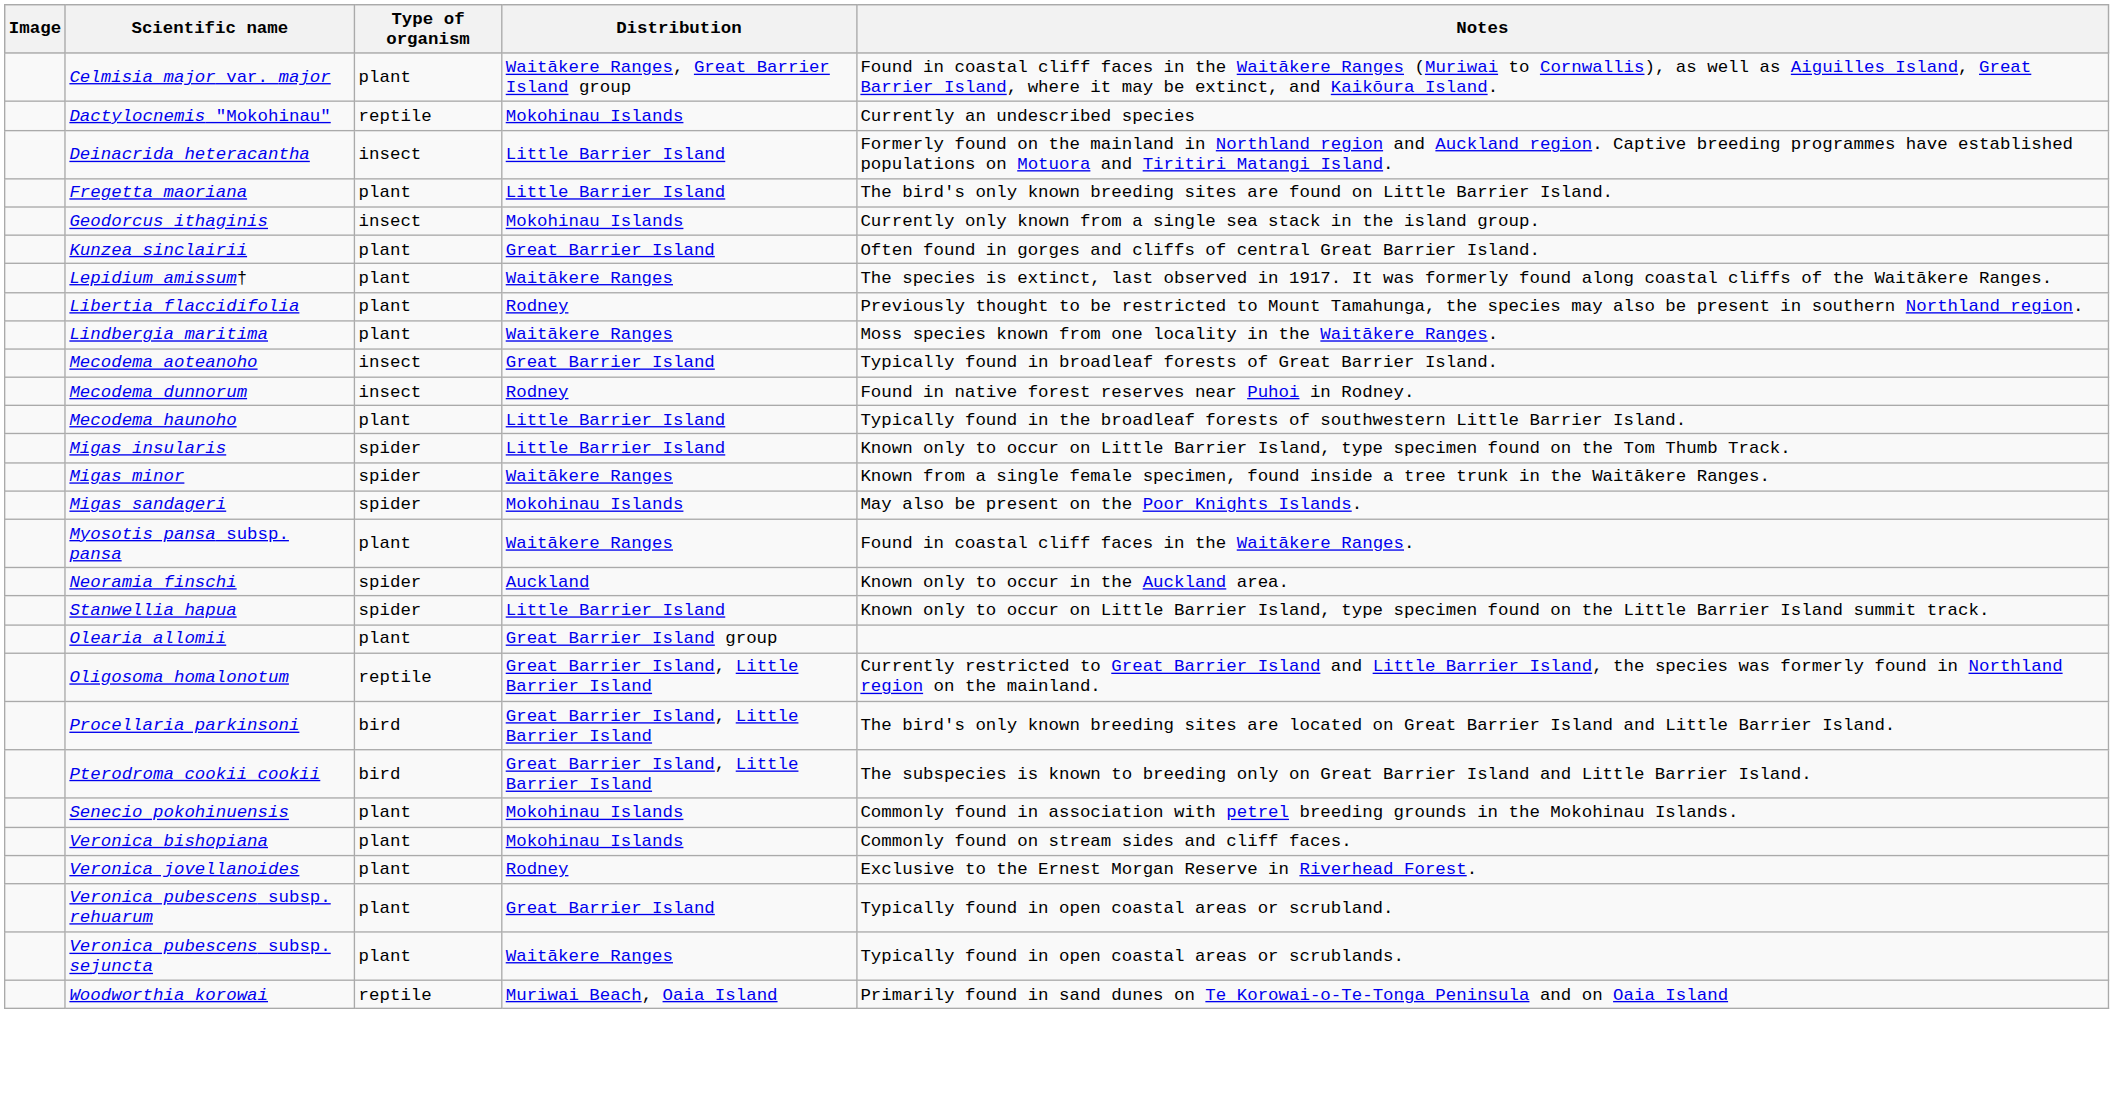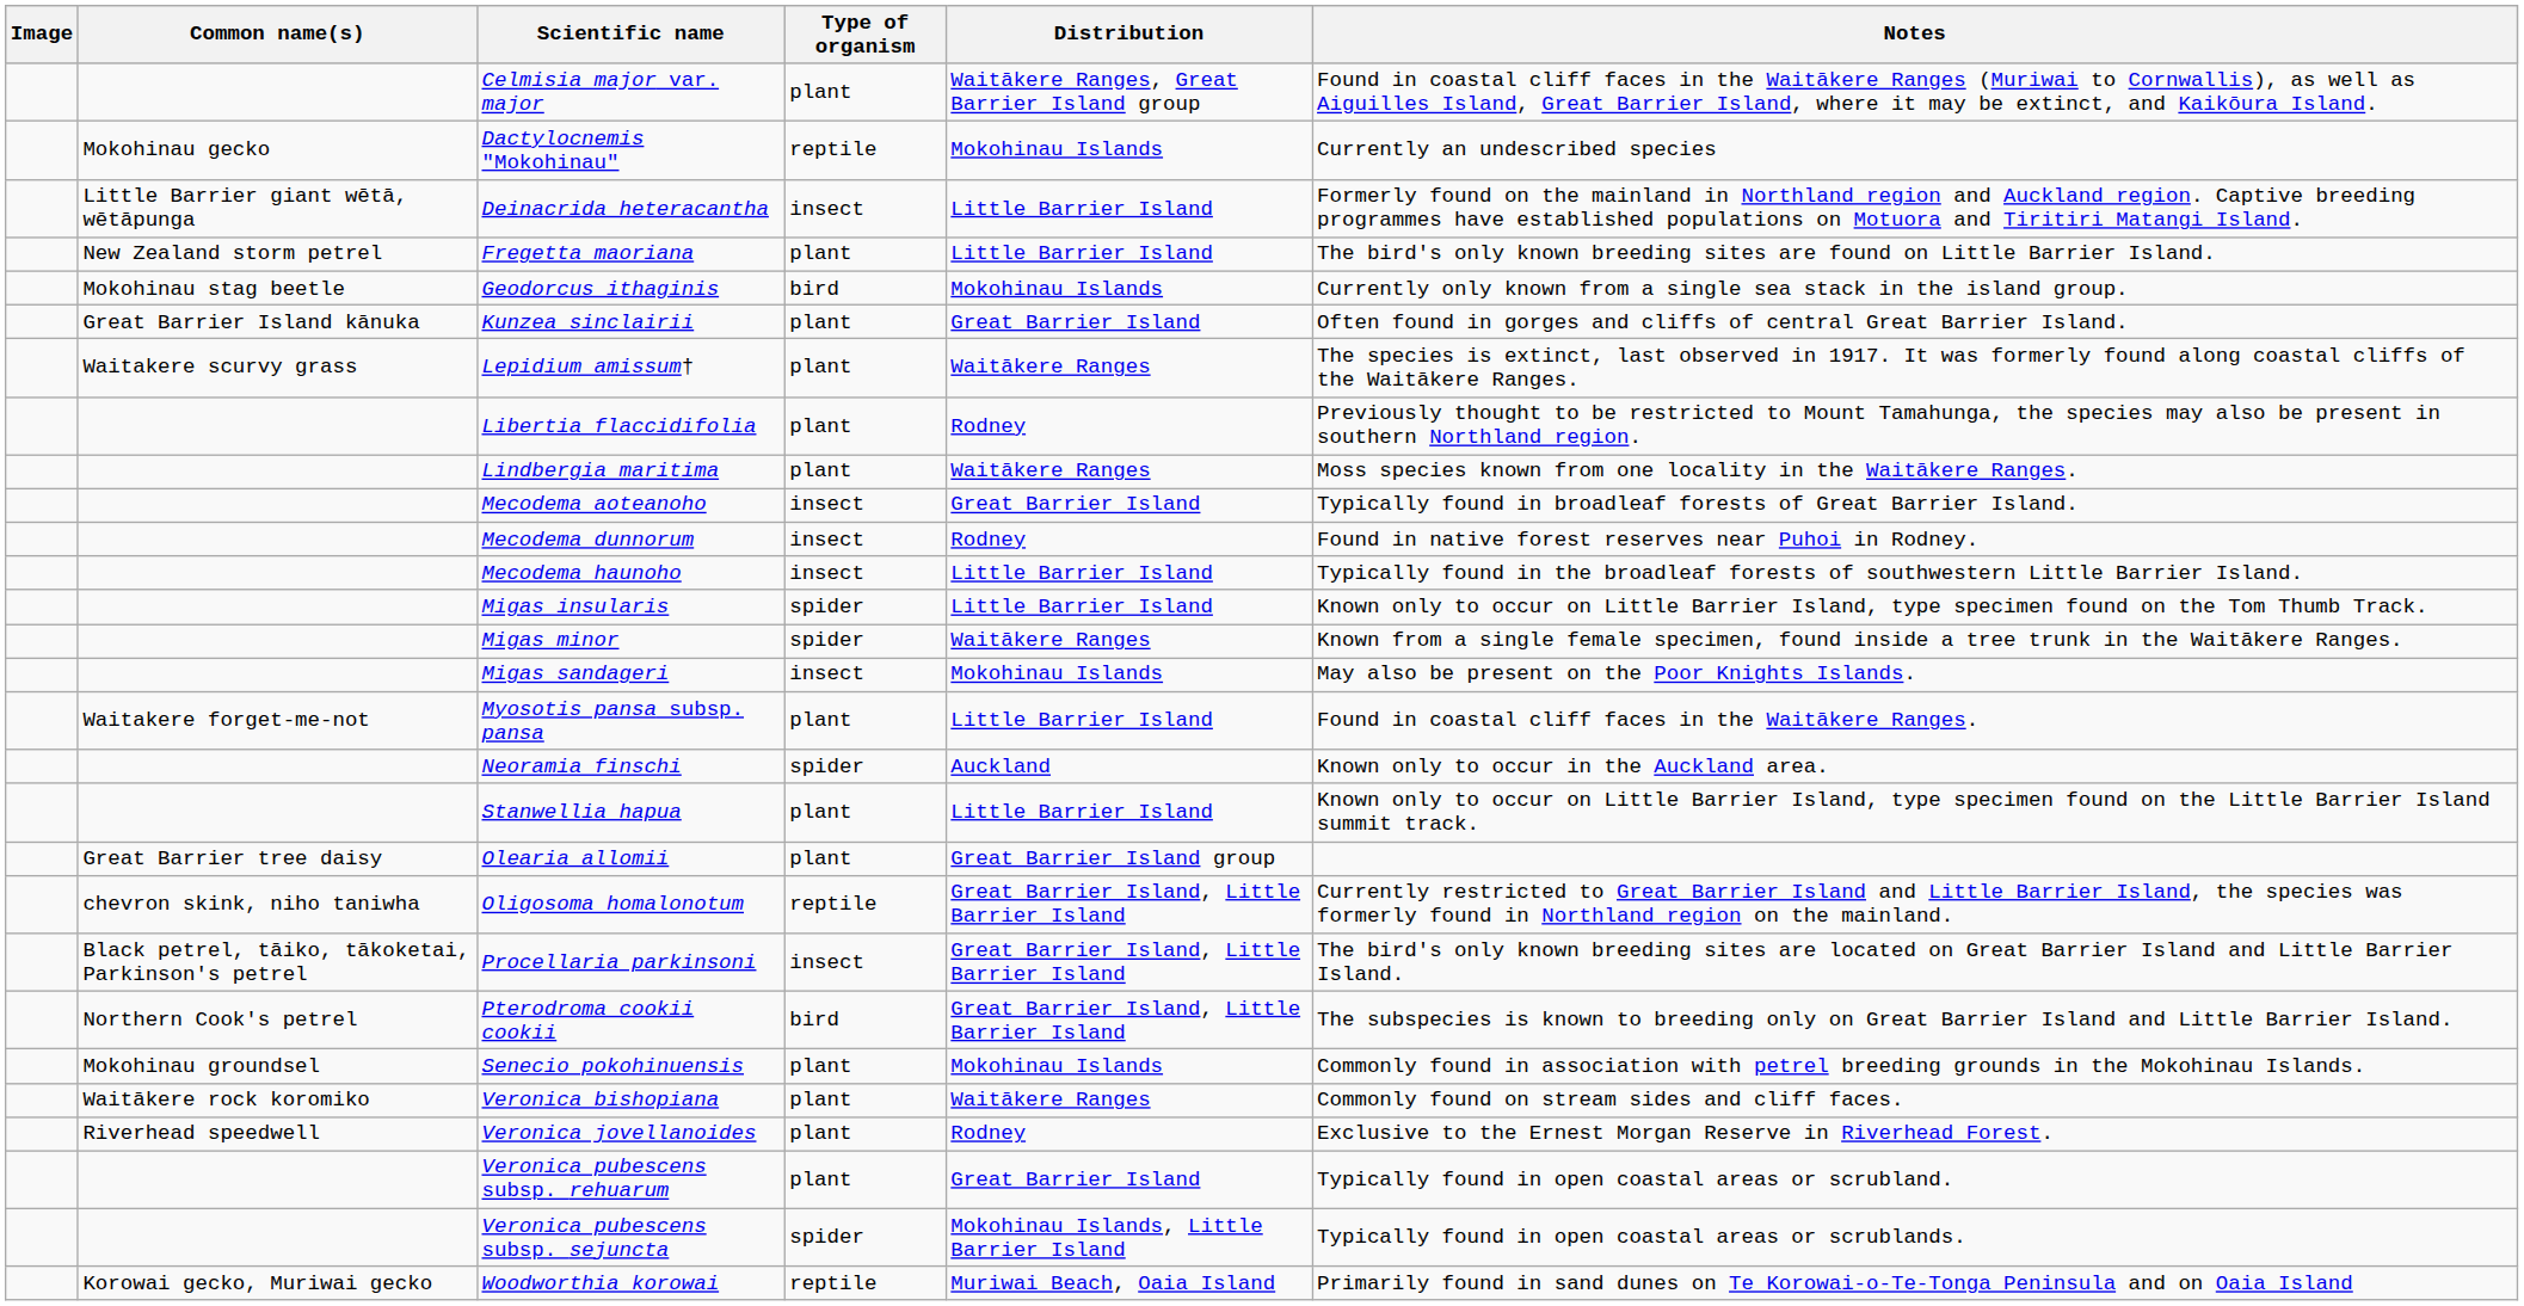+ column: Common name(s) | Mokohinau gecko | Little Barrier giant wētā, wētāpunga | New Zealand storm petrel | Mokohinau stag beetle | Great Barrier Island kānuka | Waitakere scurvy grass | Waitakere forget-me-not | Great Barrier tree daisy | chevron skink, niho taniwha | Black petrel, tāiko, tākoketai, Parkinson's petrel | Northern Cook's petrel | Mokohinau groundsel | Waitākere rock koromiko | Riverhead speedwell | Korowai gecko, Muriwai gecko
Geodorcus ithaginis | Type of organism: insect -> bird
Mecodema haunoho | Type of organism: plant -> insect
Migas sandageri | Type of organism: spider -> insect
Myosotis pansa subsp. pansa | Distribution: Waitākere Ranges -> Little Barrier Island
Stanwellia hapua | Type of organism: spider -> plant
Procellaria parkinsoni | Type of organism: bird -> insect
Veronica bishopiana | Distribution: Mokohinau Islands -> Waitākere Ranges
Veronica pubescens subsp. sejuncta | Type of organism: plant -> spider
Veronica pubescens subsp. sejuncta | Distribution: Waitākere Ranges -> Mokohinau Islands, Little Barrier Island
